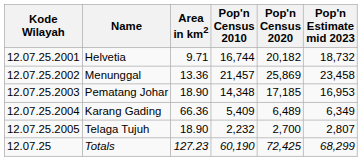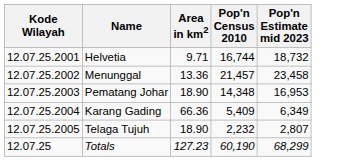- column: Pop'n Census 2020 | 20,182 | 25,869 | 17,185 | 6,489 | 2,700 | 72,425
